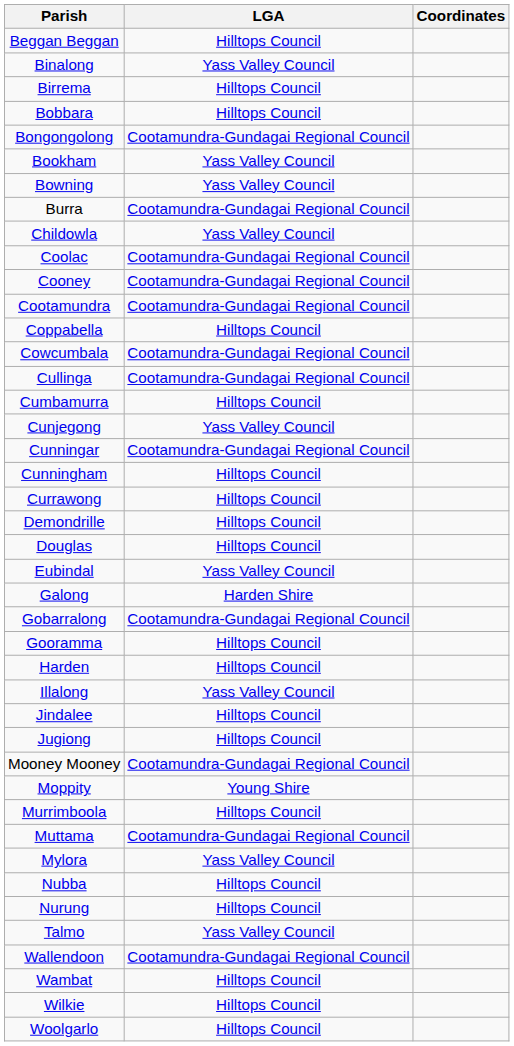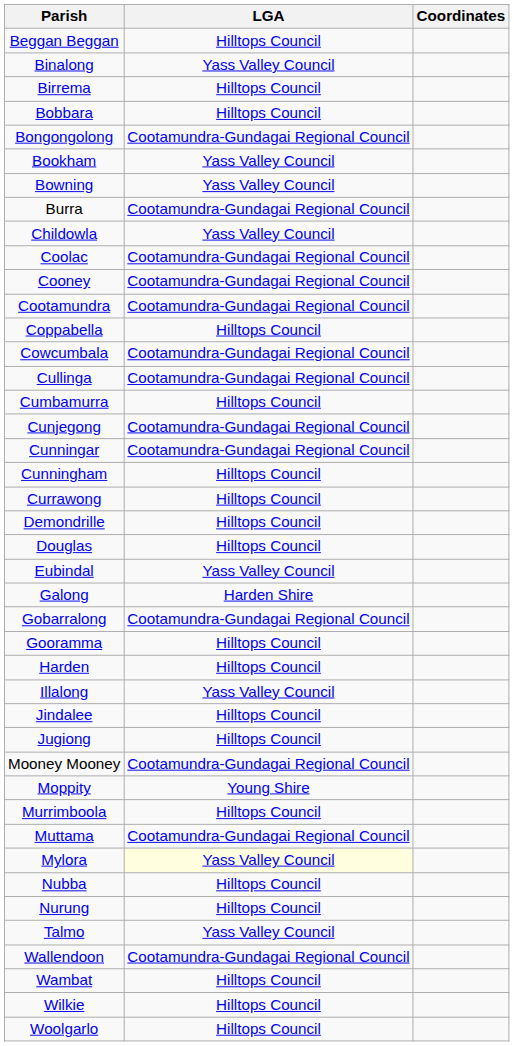Cunjegong | LGA: Yass Valley Council -> Cootamundra-Gundagai Regional Council
Mylora | LGA: no background -> lightyellow background
